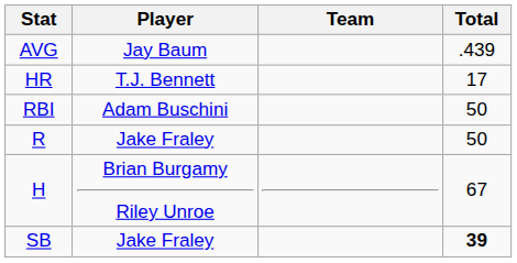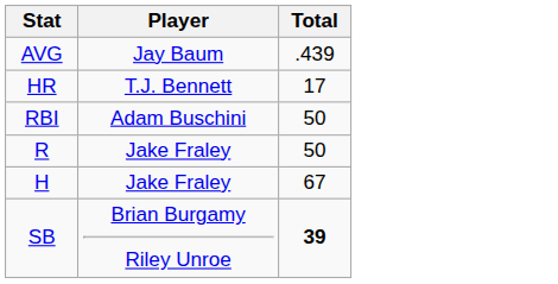- column: Team
H | Player: Brian Burgamy Riley Unroe -> Jake Fraley
SB | Player: Jake Fraley -> Brian Burgamy Riley Unroe
